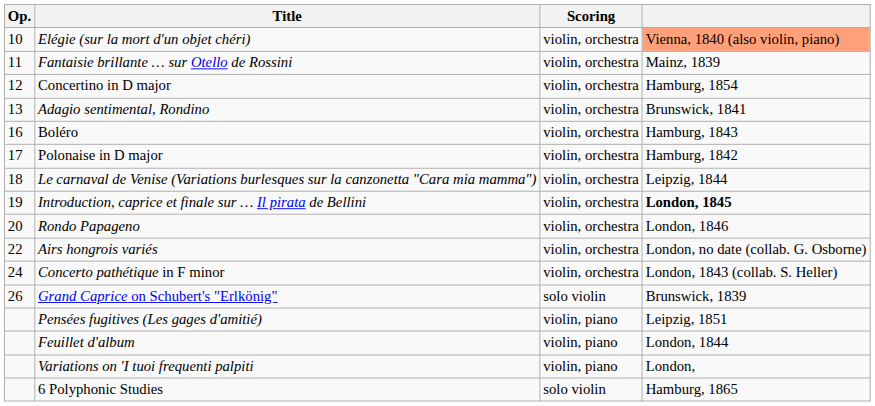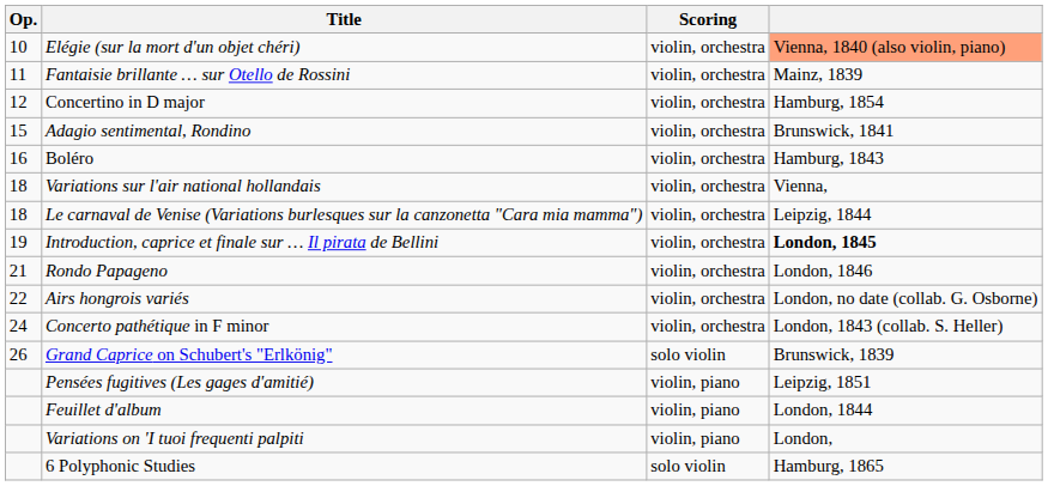Adagio sentimental, Rondino | Op.: 13 -> 15
- row: 17 | Polonaise in D major | violin, orchestra | Hamburg, 1842
+ row: 18 | Variations sur l'air national hollandais | violin, orchestra | Vienna,
Rondo Papageno | Op.: 20 -> 21
